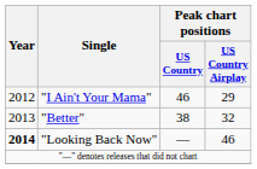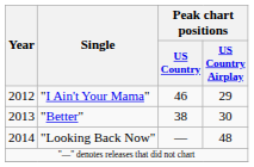"Better" | Peak chart positions / US Country Airplay: 32 -> 30
"Looking Back Now" | Year: bold -> normal
"Looking Back Now" | Peak chart positions / US Country Airplay: 46 -> 48
